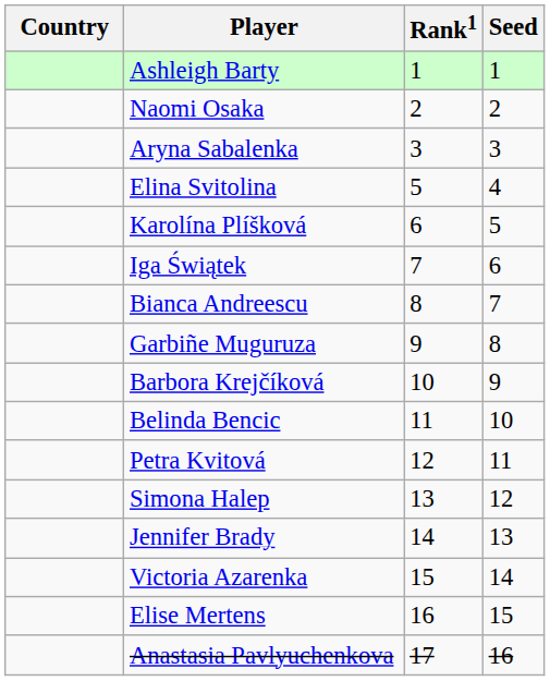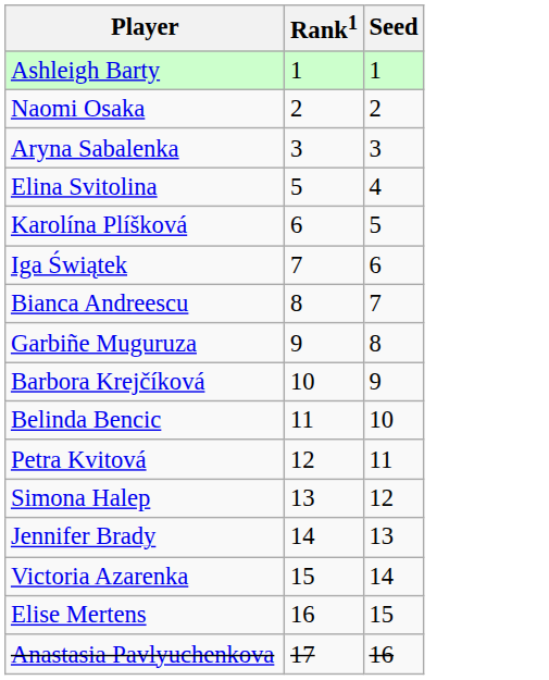- column: Country
